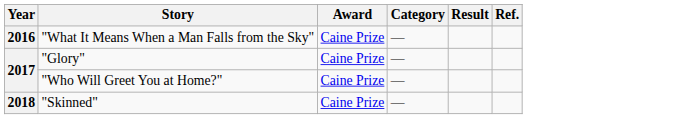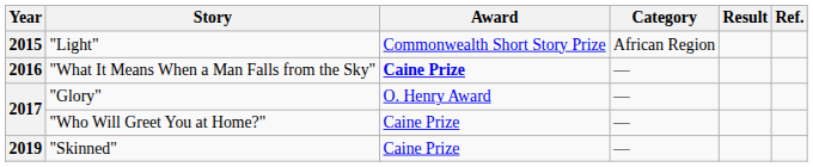+ row: 2015 | "Light" | Commonwealth Short Story Prize | African Region
"What It Means When a Man Falls from the Sky" | Award: normal -> bold
"Glory" | Award: Caine Prize -> O. Henry Award
"Skinned" | Year: 2018 -> 2019
